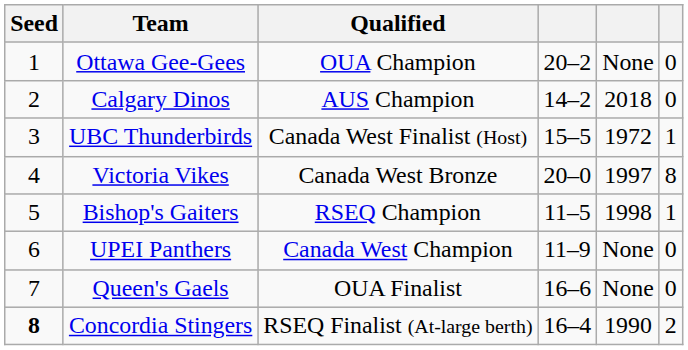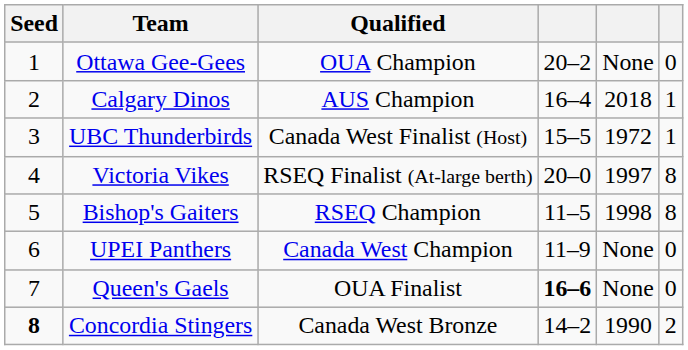Calgary Dinos | column 4: 14–2 -> 16–4
Calgary Dinos | column 6: 0 -> 1
Victoria Vikes | Qualified: Canada West Bronze -> RSEQ Finalist (At-large berth)
Bishop's Gaiters | column 6: 1 -> 8
Queen's Gaels | column 4: normal -> bold
Concordia Stingers | Qualified: RSEQ Finalist (At-large berth) -> Canada West Bronze
Concordia Stingers | column 4: 16–4 -> 14–2
